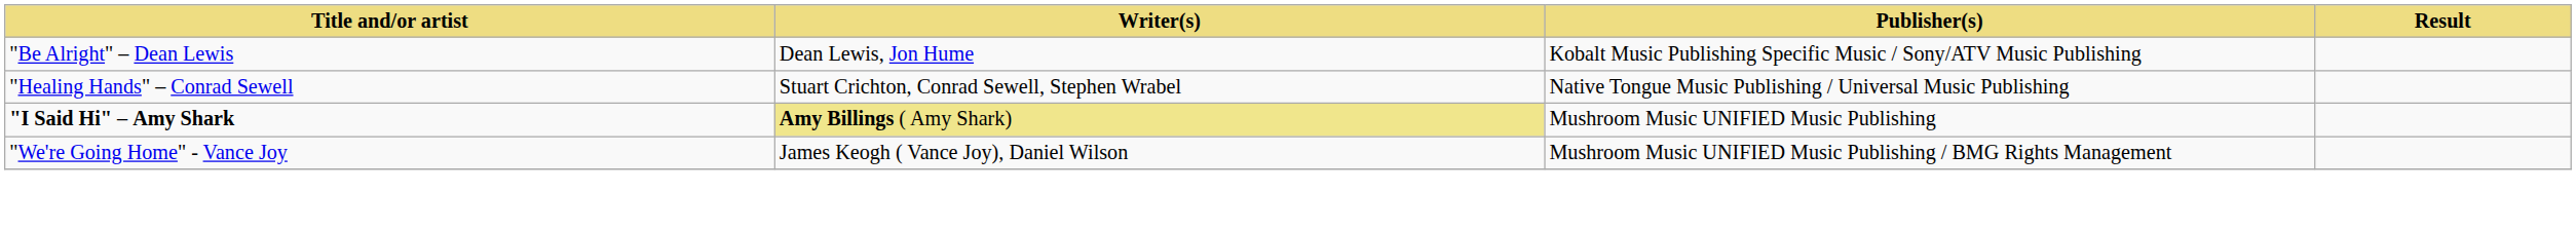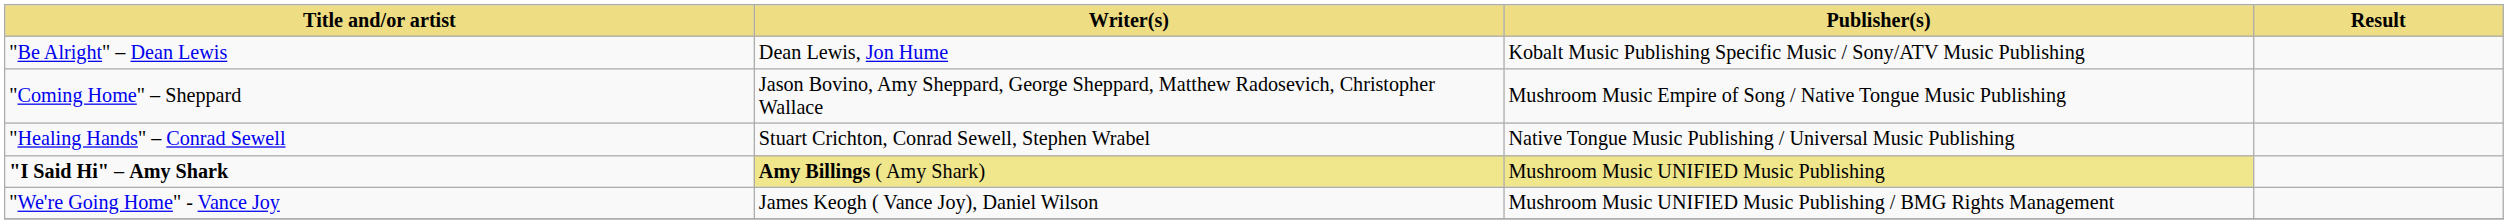+ row: "Coming Home" – Sheppard | Jason Bovino, Amy Sheppard, George Sheppard, Matthew Radosevich, Christopher Wallace | Mushroom Music Empire of Song / Native Tongue Music Publishing
"I Said Hi" – Amy Shark | Publisher(s): no background -> khaki background
